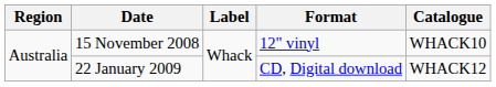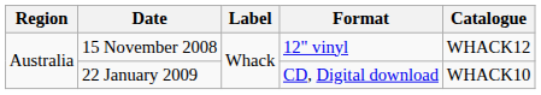15 November 2008 | Catalogue: WHACK10 -> WHACK12
22 January 2009 | Catalogue: WHACK12 -> WHACK10
